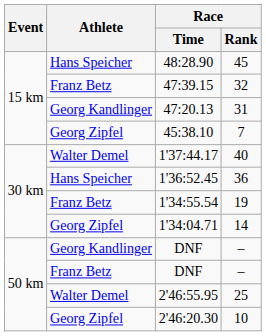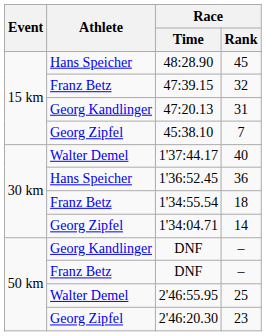1'34:55.54 | Race / Rank: 19 -> 18
2'46:20.30 | Race / Rank: 10 -> 23
